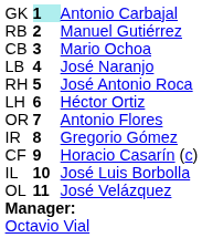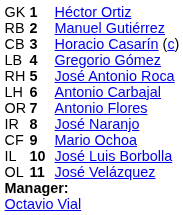GK | column 2: paleturquoise background -> no background
GK | column 3: Antonio Carbajal -> Héctor Ortiz
CB | column 3: Mario Ochoa -> Horacio Casarín (c)
LB | column 3: José Naranjo -> Gregorio Gómez
LH | column 3: Héctor Ortiz -> Antonio Carbajal
IR | column 3: Gregorio Gómez -> José Naranjo
CF | column 3: Horacio Casarín (c) -> Mario Ochoa
